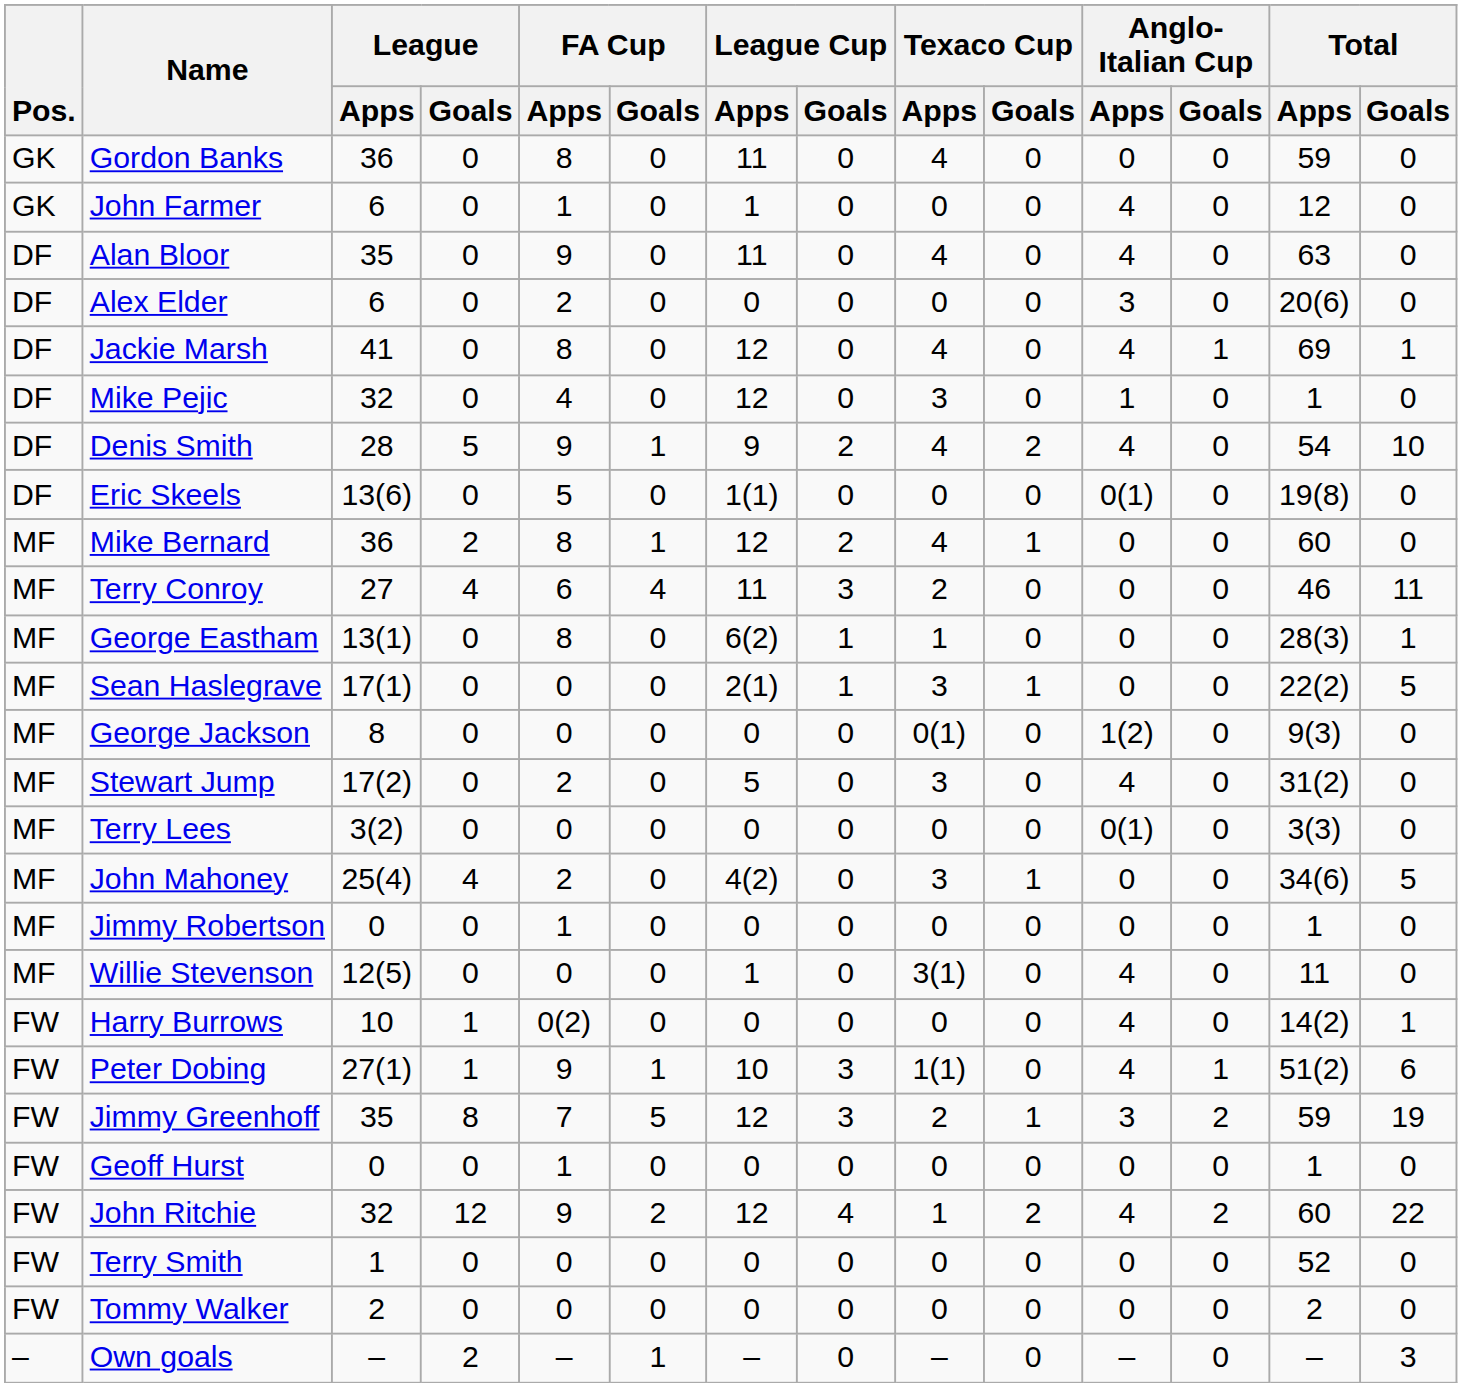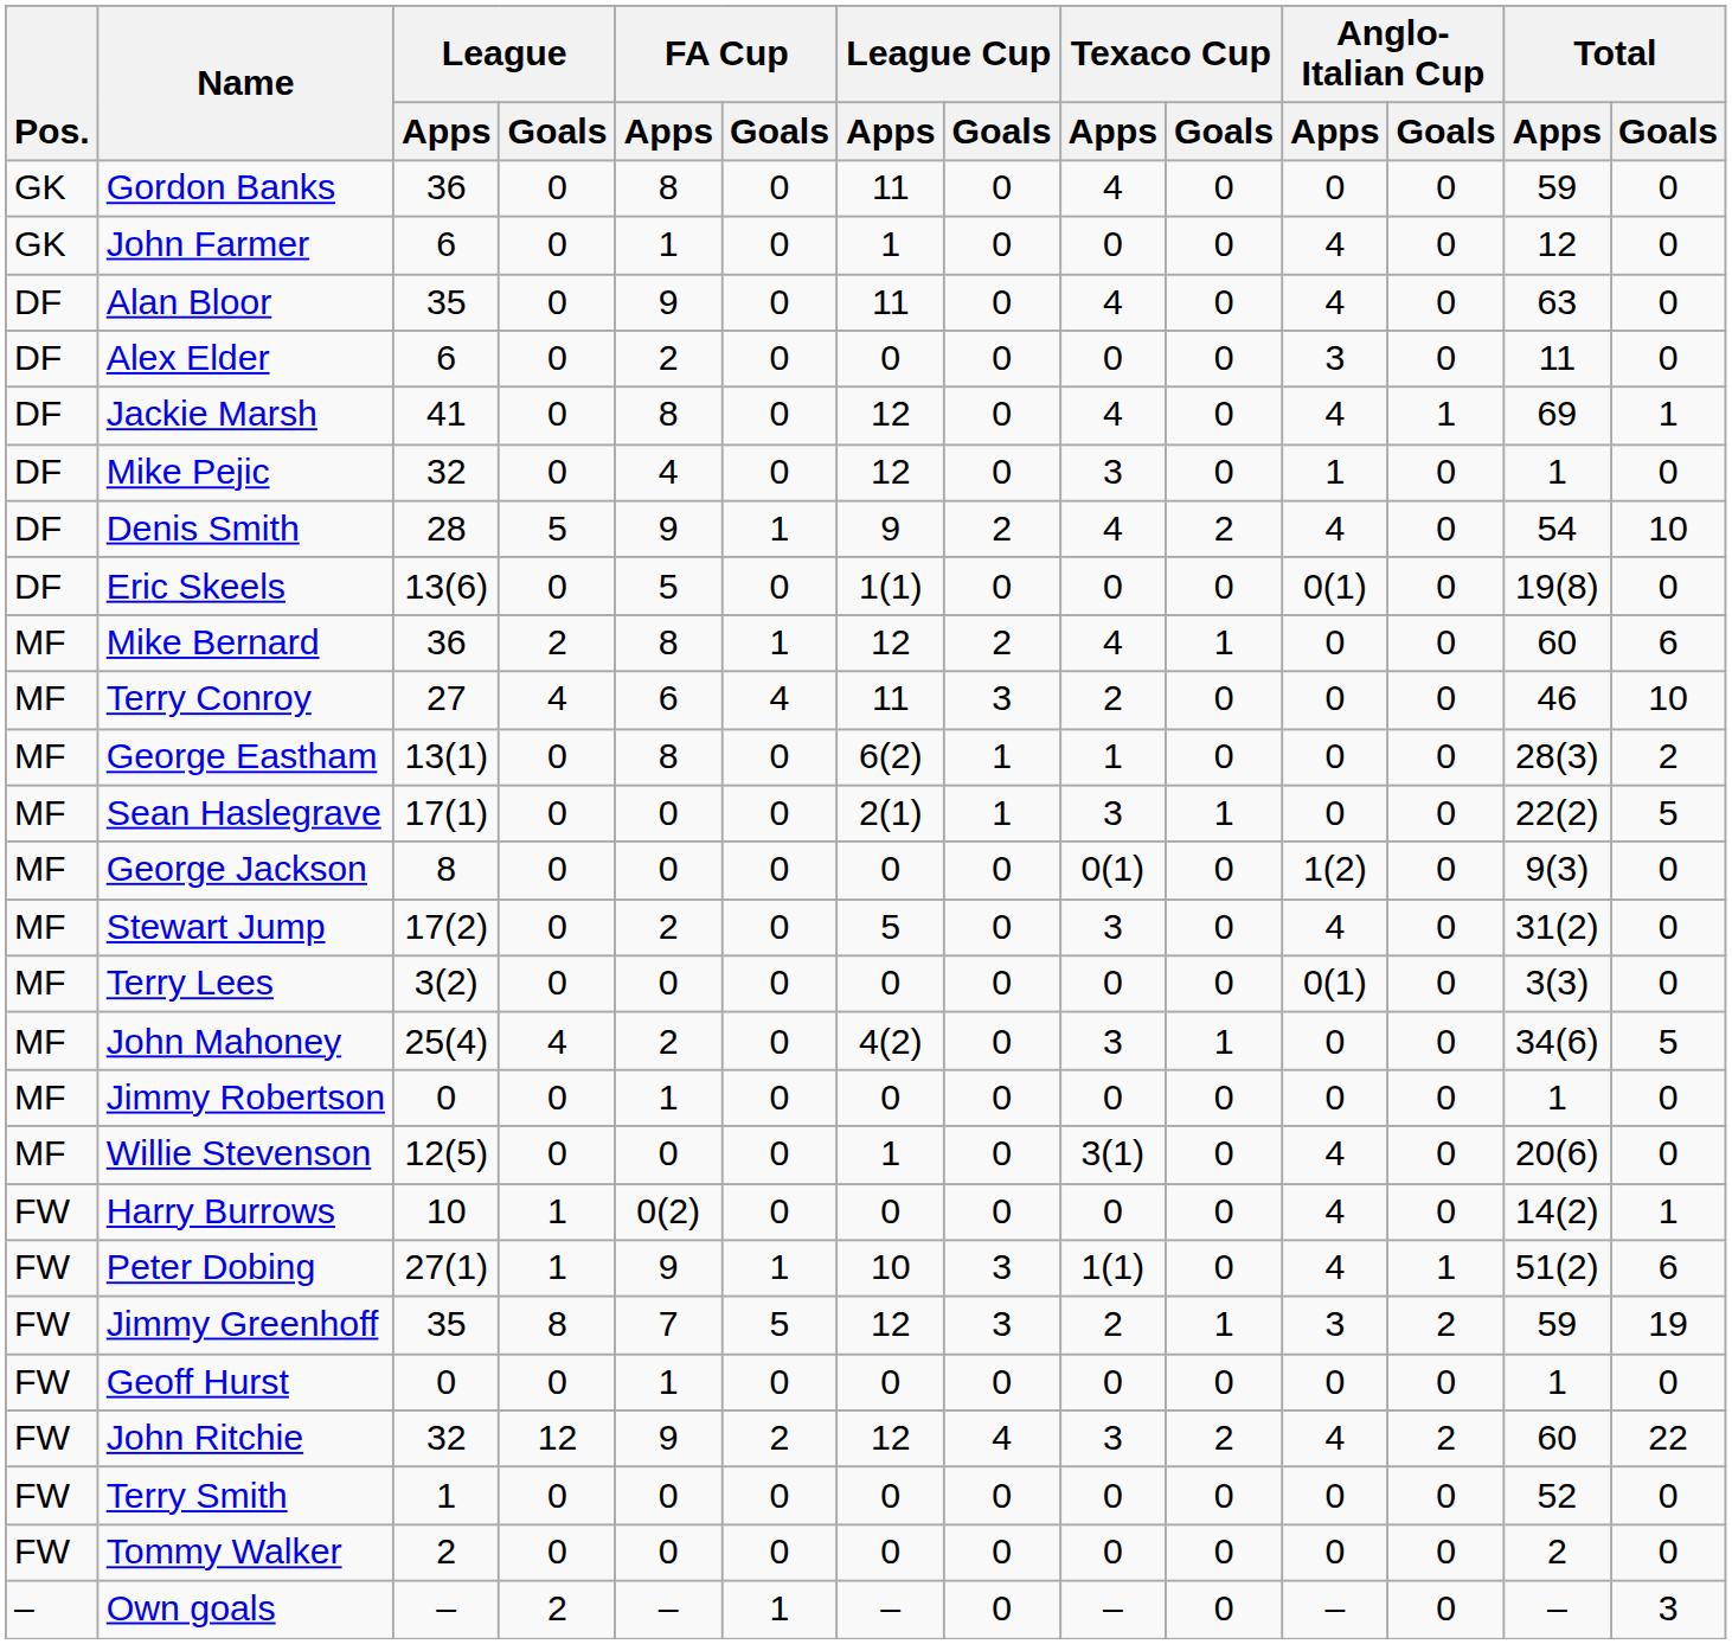Alex Elder | Total / Apps: 20(6) -> 11
Mike Bernard | Total / Goals: 0 -> 6
Terry Conroy | Total / Goals: 11 -> 10
George Eastham | Total / Goals: 1 -> 2
Willie Stevenson | Total / Apps: 11 -> 20(6)
John Ritchie | Texaco Cup / Apps: 1 -> 3
